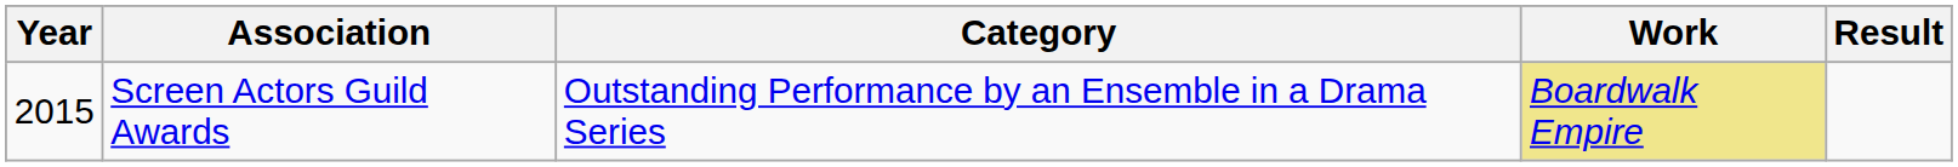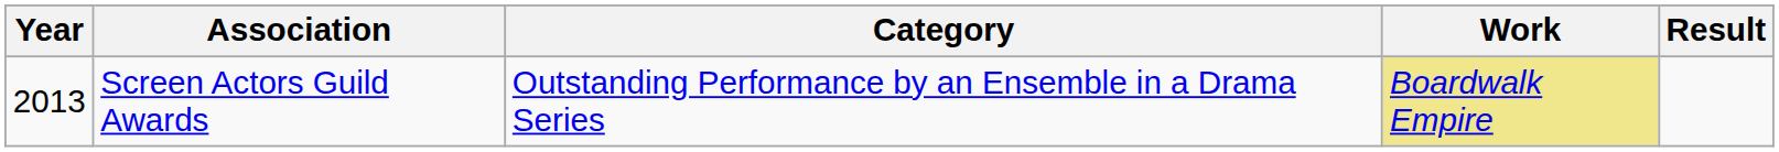Screen Actors Guild Awards | Year: 2015 -> 2013
